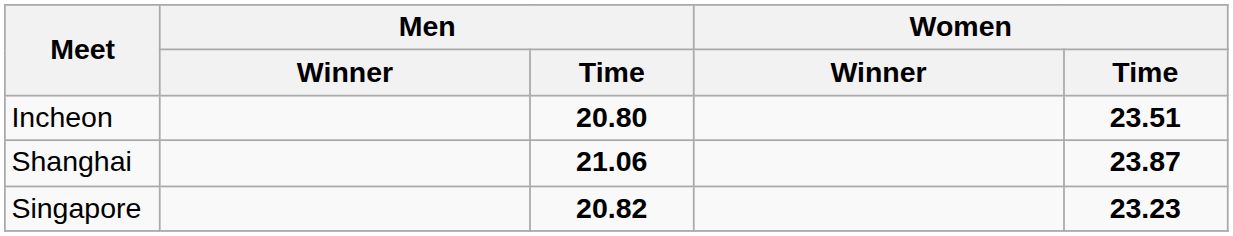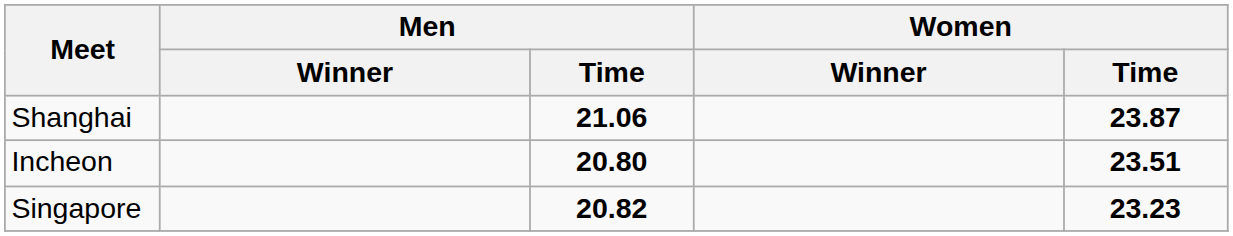rows swapped: Shanghai <-> Incheon
